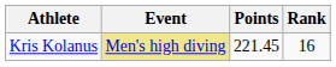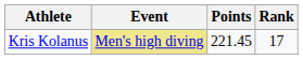Kris Kolanus | Rank: 16 -> 17
